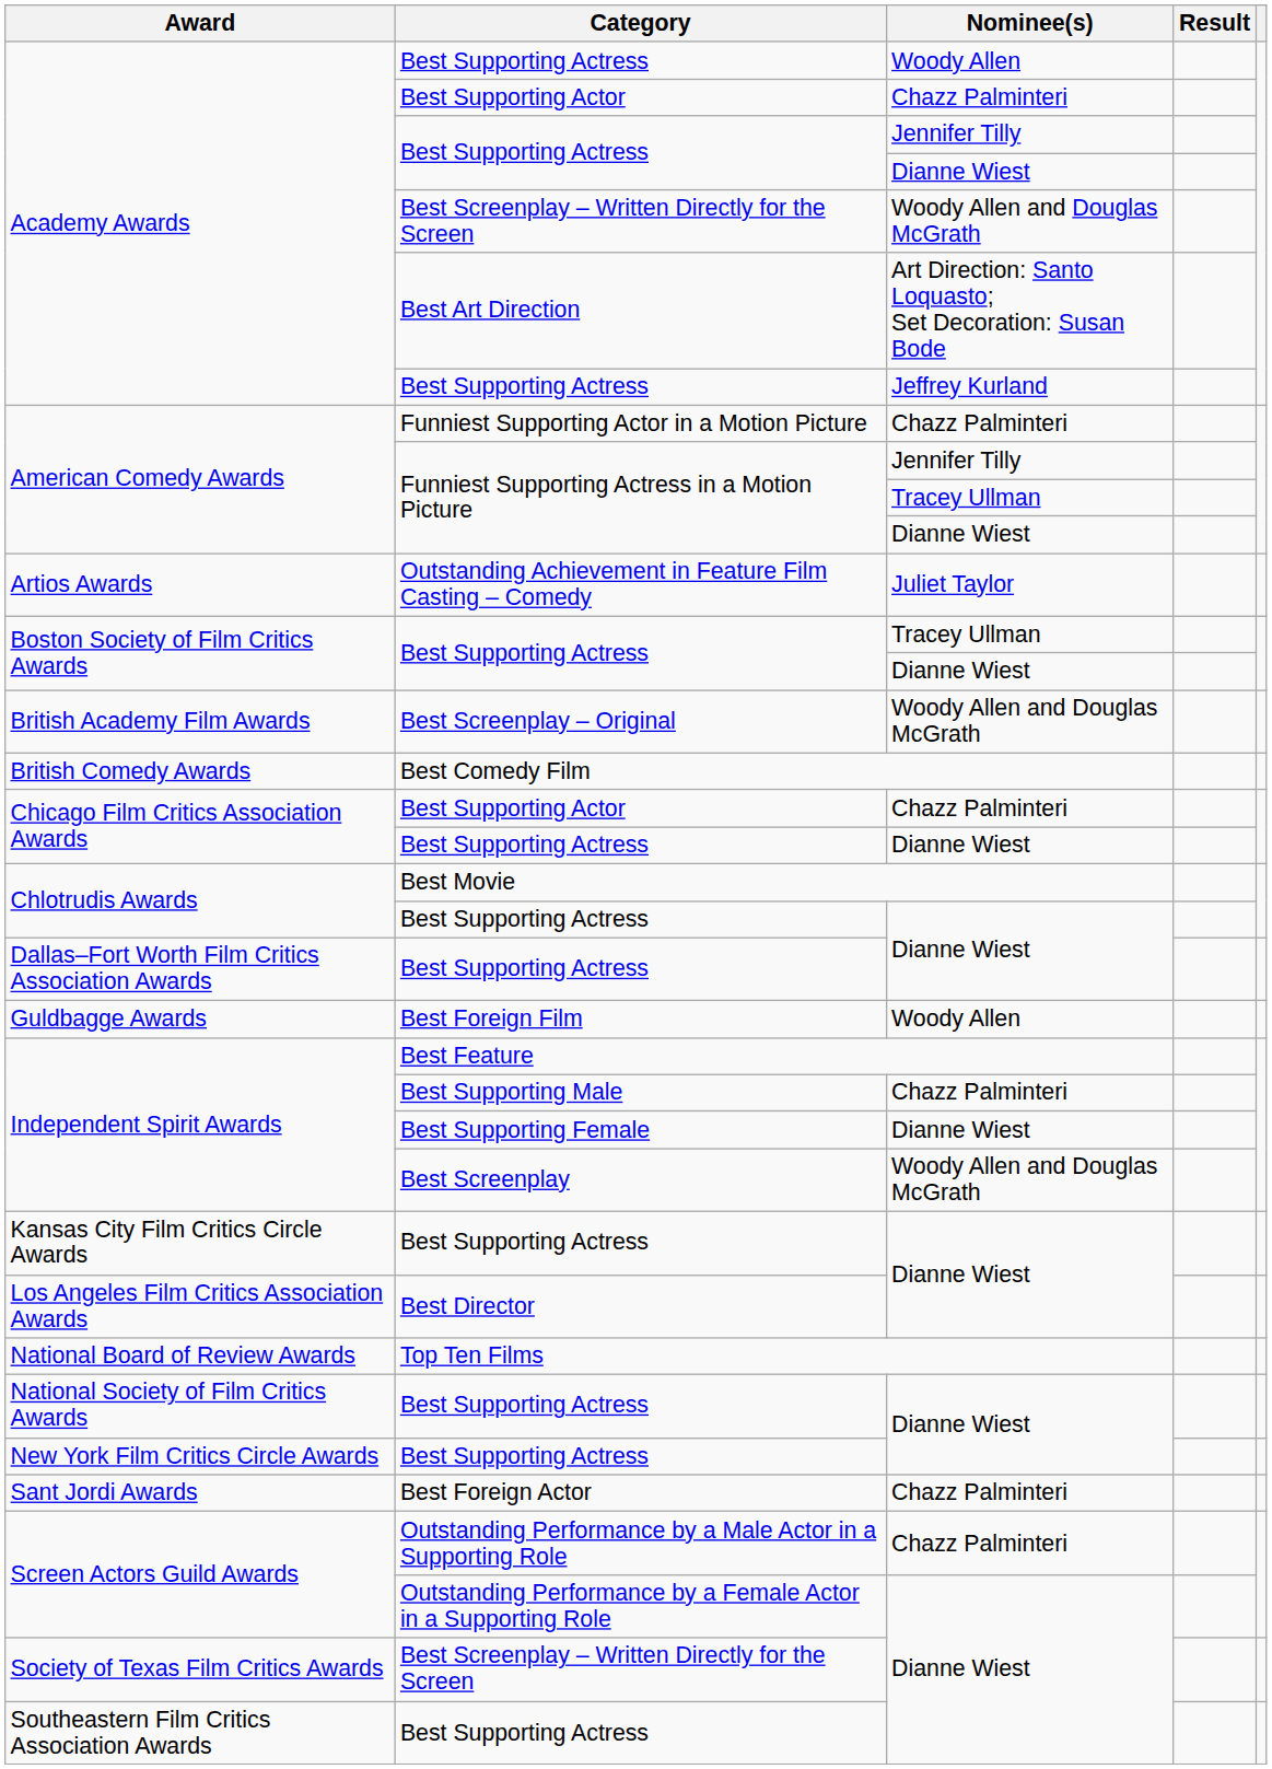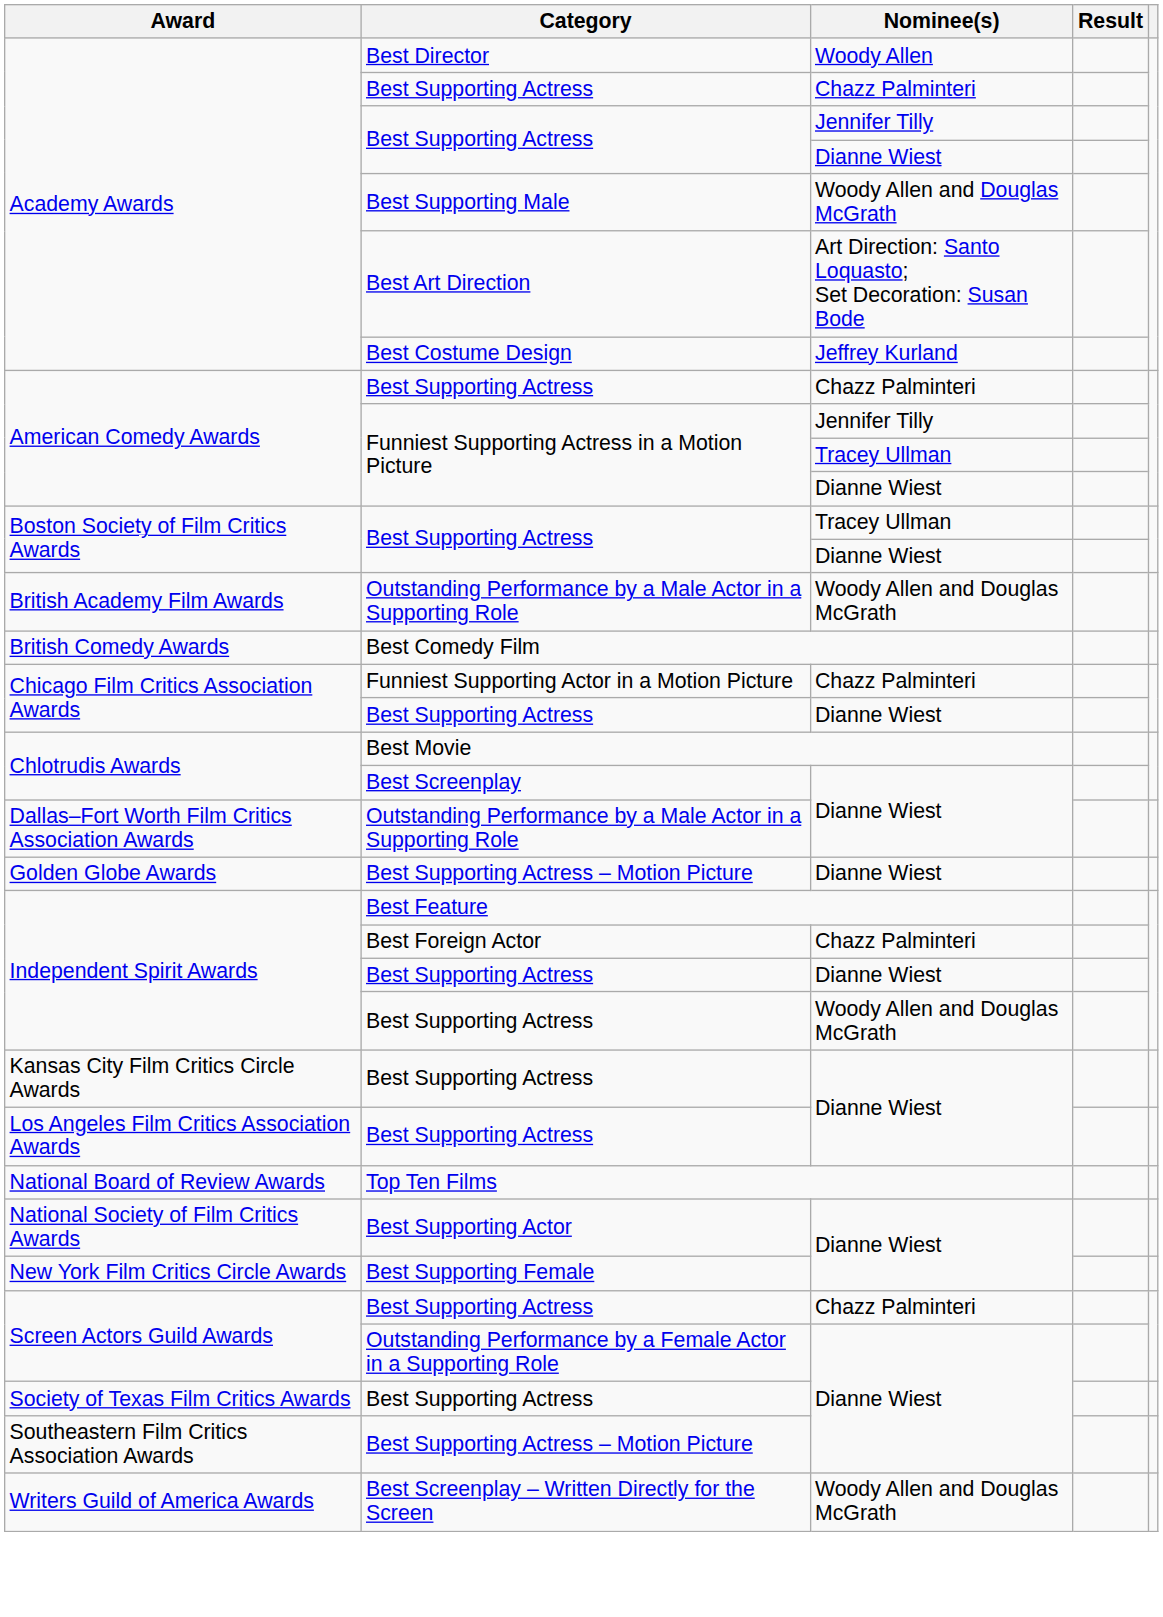Academy Awards / Woody Allen | Category: Best Supporting Actress -> Best Director
Academy Awards / Chazz Palminteri | Category: Best Supporting Actor -> Best Supporting Actress
Academy Awards / Woody Allen and Douglas McGrath | Category: Best Screenplay – Written Directly for the Screen -> Best Supporting Male
Academy Awards / Jeffrey Kurland | Category: Best Supporting Actress -> Best Costume Design
American Comedy Awards / Chazz Palminteri | Category: Funniest Supporting Actor in a Motion Picture -> Best Supporting Actress
- row: Artios Awards | Outstanding Achievement in Feature Film Casting – Comedy | Juliet Taylor
British Academy Film Awards | Category: Best Screenplay – Original -> Outstanding Performance by a Male Actor in a Supporting Role
Chicago Film Critics Association Awards / Chazz Palminteri | Category: Best Supporting Actor -> Funniest Supporting Actor in a Motion Picture
Chlotrudis Awards / Dianne Wiest | Category: Best Supporting Actress -> Best Screenplay
Dallas–Fort Worth Film Critics Association Awards | Category: Best Supporting Actress -> Outstanding Performance by a Male Actor in a Supporting Role
+ row: Golden Globe Awards | Best Supporting Actress – Motion Picture | Dianne Wiest
- row: Guldbagge Awards | Best Foreign Film | Woody Allen
Independent Spirit Awards / Chazz Palminteri | Category: Best Supporting Male -> Best Foreign Actor
Independent Spirit Awards / Dianne Wiest | Category: Best Supporting Female -> Best Supporting Actress
Independent Spirit Awards / Woody Allen and Douglas McGrath | Category: Best Screenplay -> Best Supporting Actress
Los Angeles Film Critics Association Awards | Category: Best Director -> Best Supporting Actress
National Society of Film Critics Awards | Category: Best Supporting Actress -> Best Supporting Actor
New York Film Critics Circle Awards | Category: Best Supporting Actress -> Best Supporting Female
- row: Sant Jordi Awards | Best Foreign Actor | Chazz Palminteri
Screen Actors Guild Awards / Chazz Palminteri | Category: Outstanding Performance by a Male Actor in a Supporting Role -> Best Supporting Actress
Society of Texas Film Critics Awards | Category: Best Screenplay – Written Directly for the Screen -> Best Supporting Actress
Southeastern Film Critics Association Awards | Category: Best Supporting Actress -> Best Supporting Actress – Motion Picture
+ row: Writers Guild of America Awards | Best Screenplay – Written Directly for the Screen | Woody Allen and Douglas McGrath
